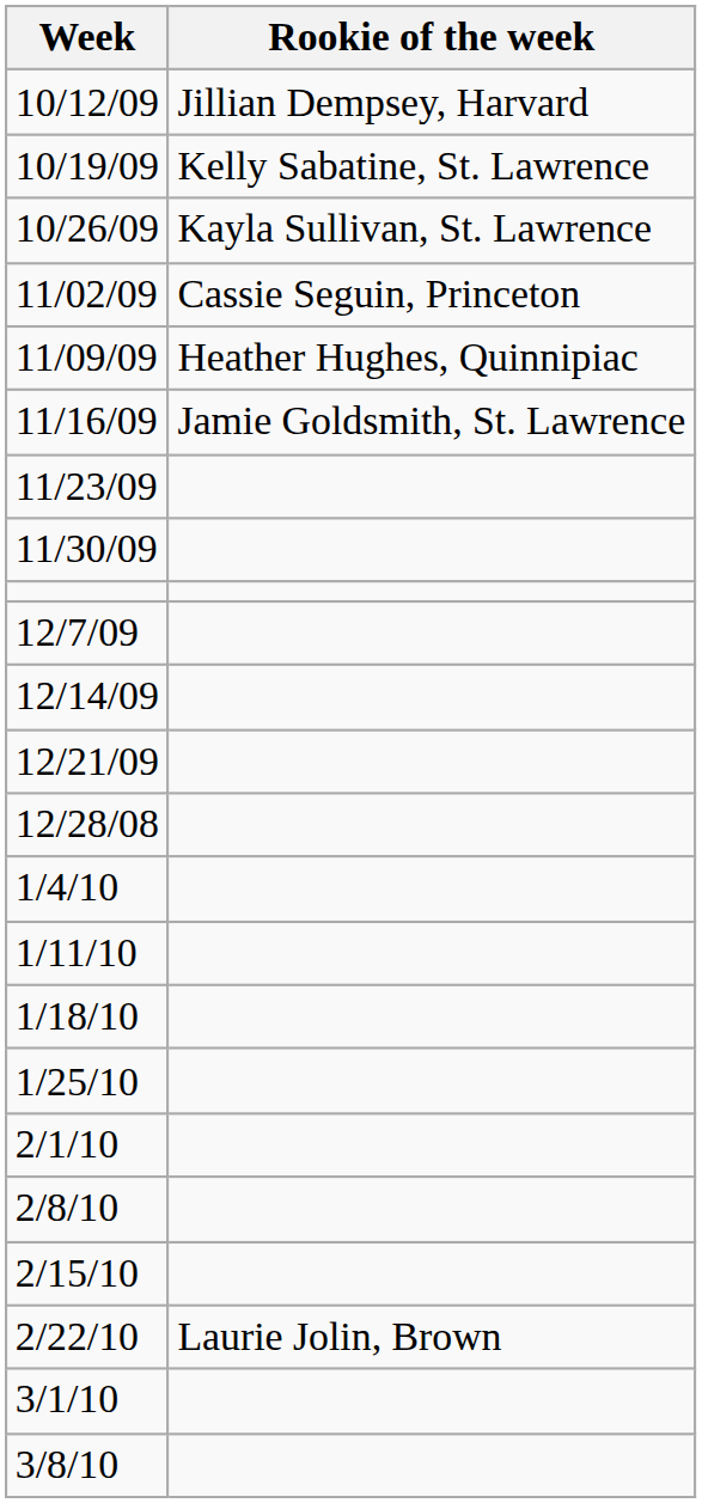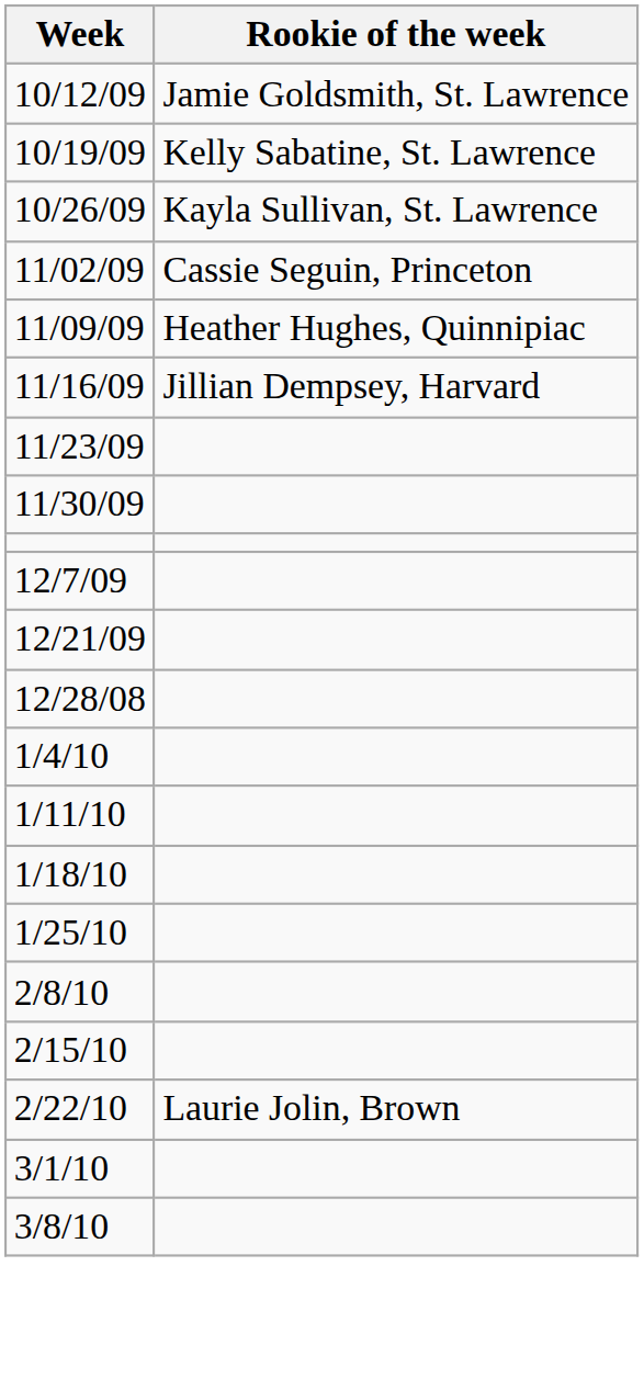10/12/09 | Rookie of the week: Jillian Dempsey, Harvard -> Jamie Goldsmith, St. Lawrence
11/16/09 | Rookie of the week: Jamie Goldsmith, St. Lawrence -> Jillian Dempsey, Harvard
- row: 12/14/09
- row: 2/1/10
